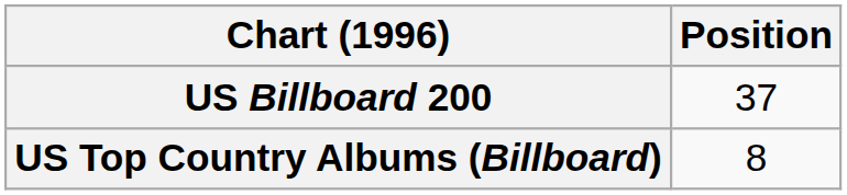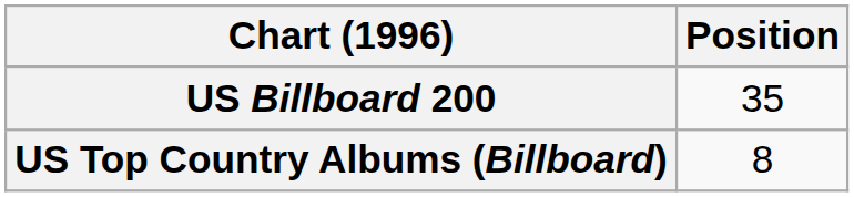US Billboard 200 | Position: 37 -> 35
